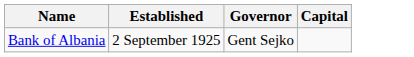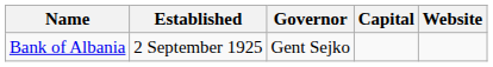+ column: Website
